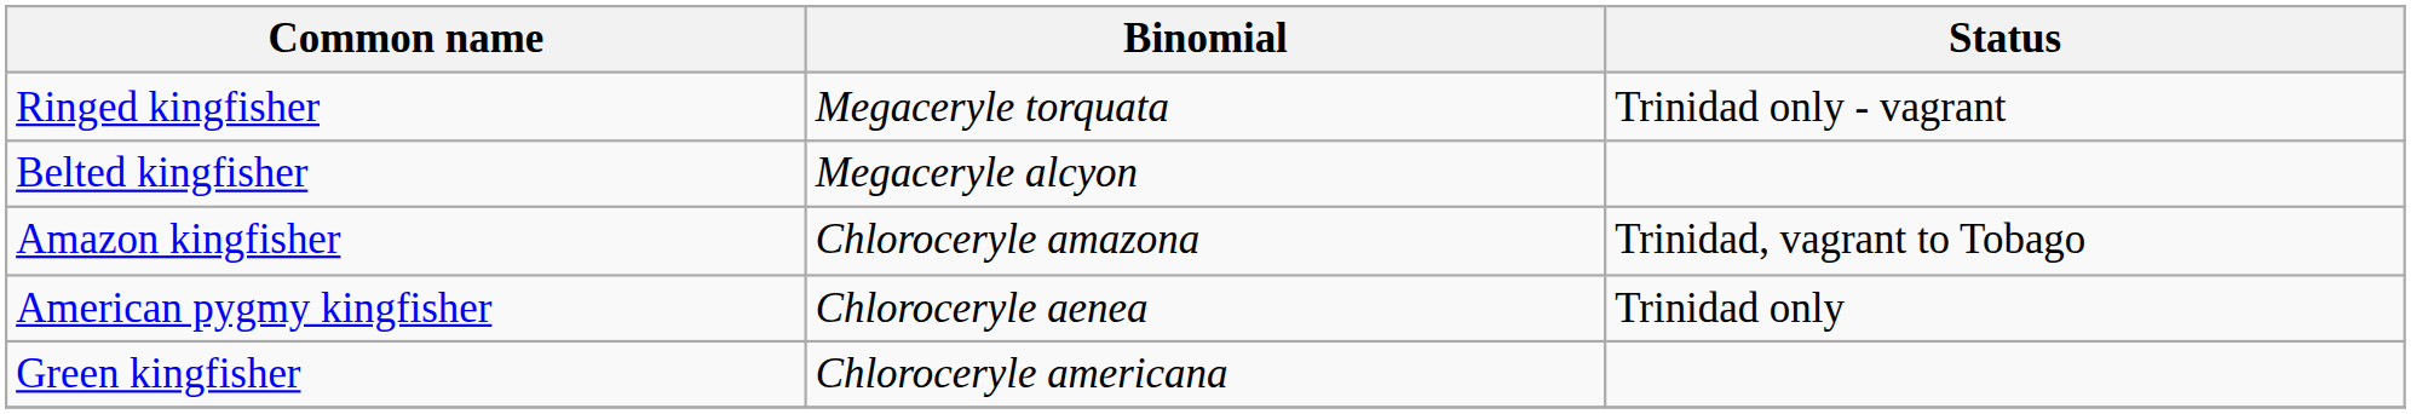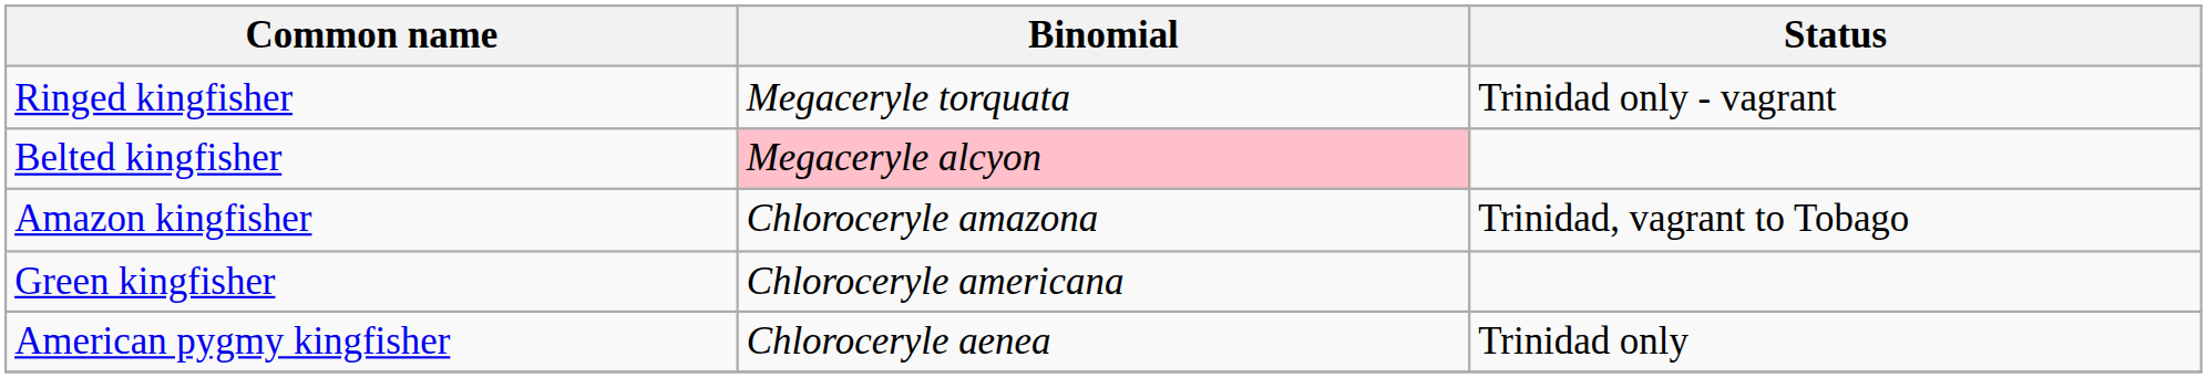Belted kingfisher | Binomial: no background -> pink background
rows swapped: American pygmy kingfisher <-> Green kingfisher
